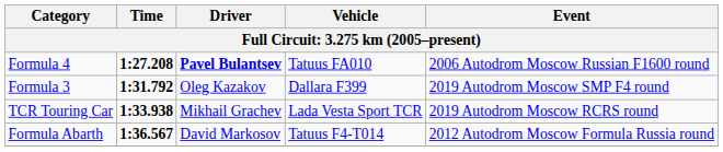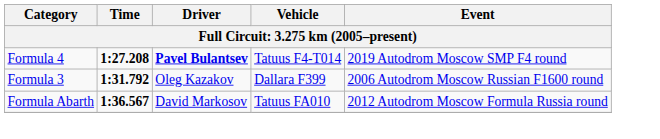Formula 4 | Vehicle: Tatuus FA010 -> Tatuus F4-T014
Formula 4 | Event: 2006 Autodrom Moscow Russian F1600 round -> 2019 Autodrom Moscow SMP F4 round
Formula 3 | Event: 2019 Autodrom Moscow SMP F4 round -> 2006 Autodrom Moscow Russian F1600 round
- row: TCR Touring Car | 1:33.938 | Mikhail Grachev | Lada Vesta Sport TCR | 2019 Autodrom Moscow RCRS round
Formula Abarth | Vehicle: Tatuus F4-T014 -> Tatuus FA010
